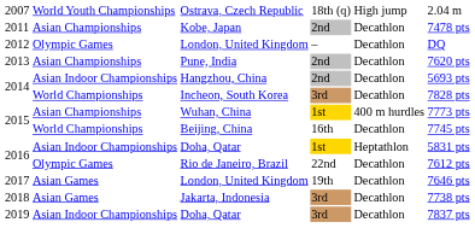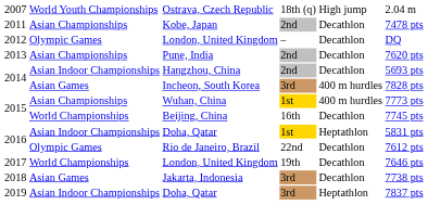Incheon, South Korea | column 2: World Championships -> Asian Games
Incheon, South Korea | column 5: Decathlon -> 400 m hurdles
2017 / London, United Kingdom | column 2: Asian Games -> World Championships
2019 / Doha, Qatar | column 5: Decathlon -> Heptathlon
